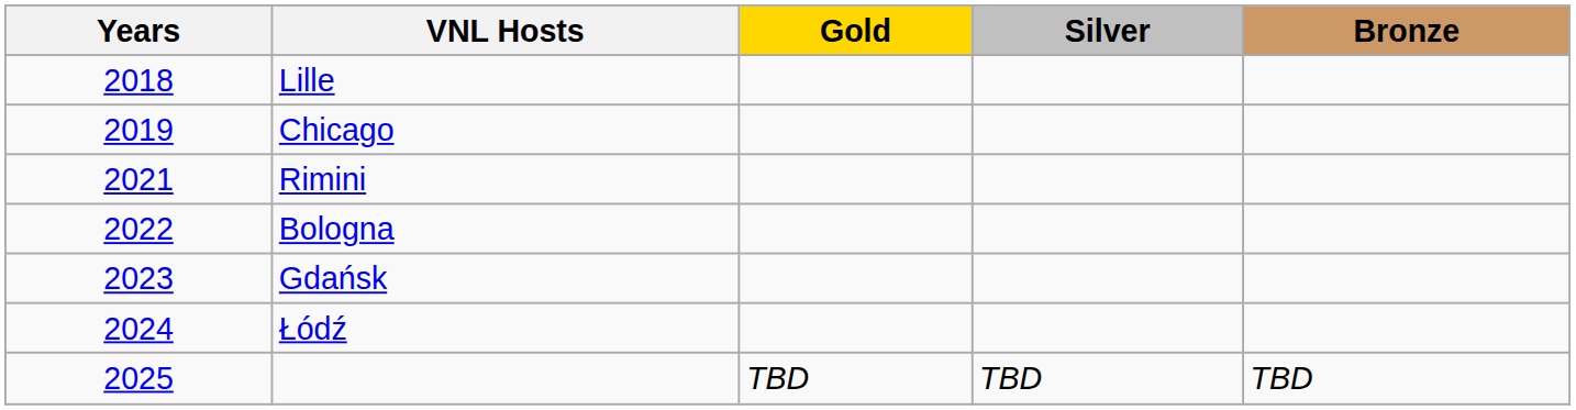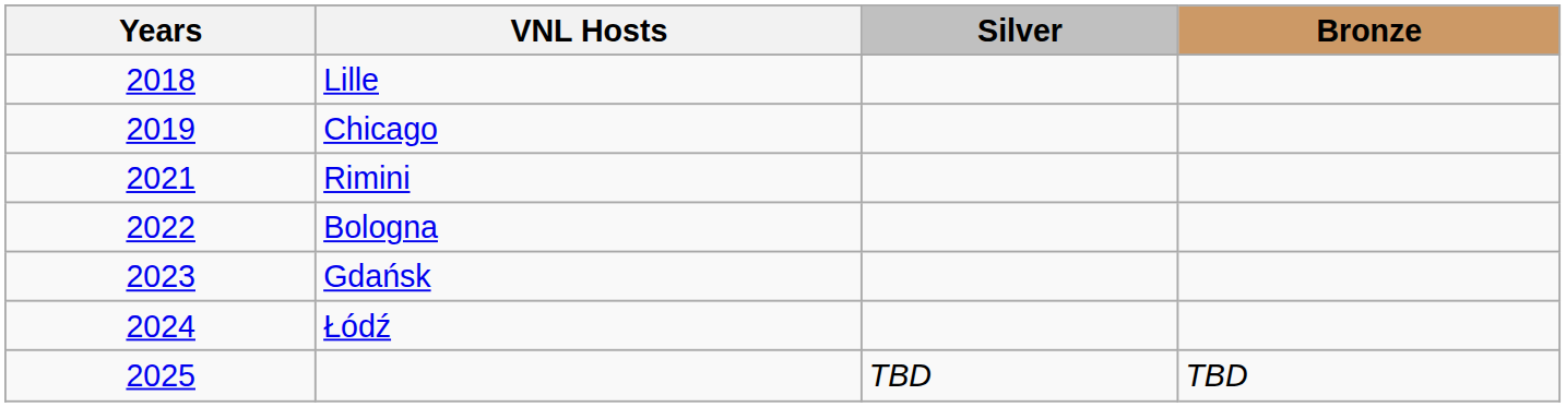- column: Gold | TBD
